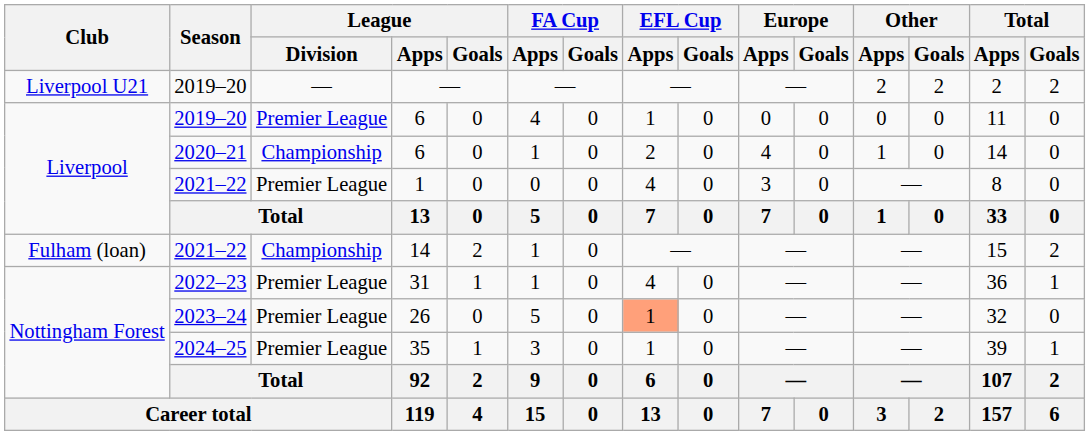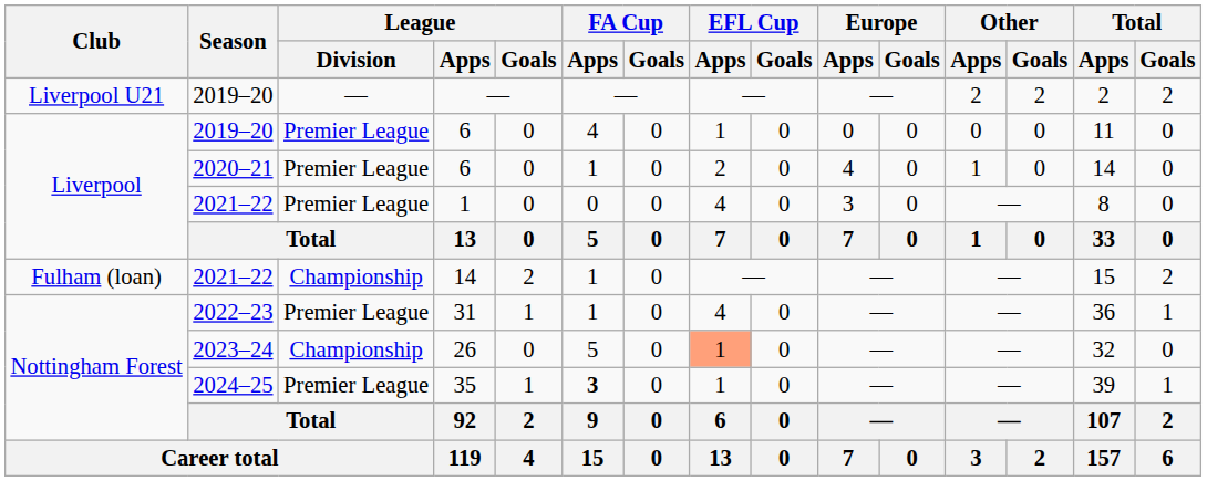2020–21 / 6 | League / Division: Championship -> Premier League
26 | League / Division: Premier League -> Championship
35 | FA Cup / Apps: normal -> bold
